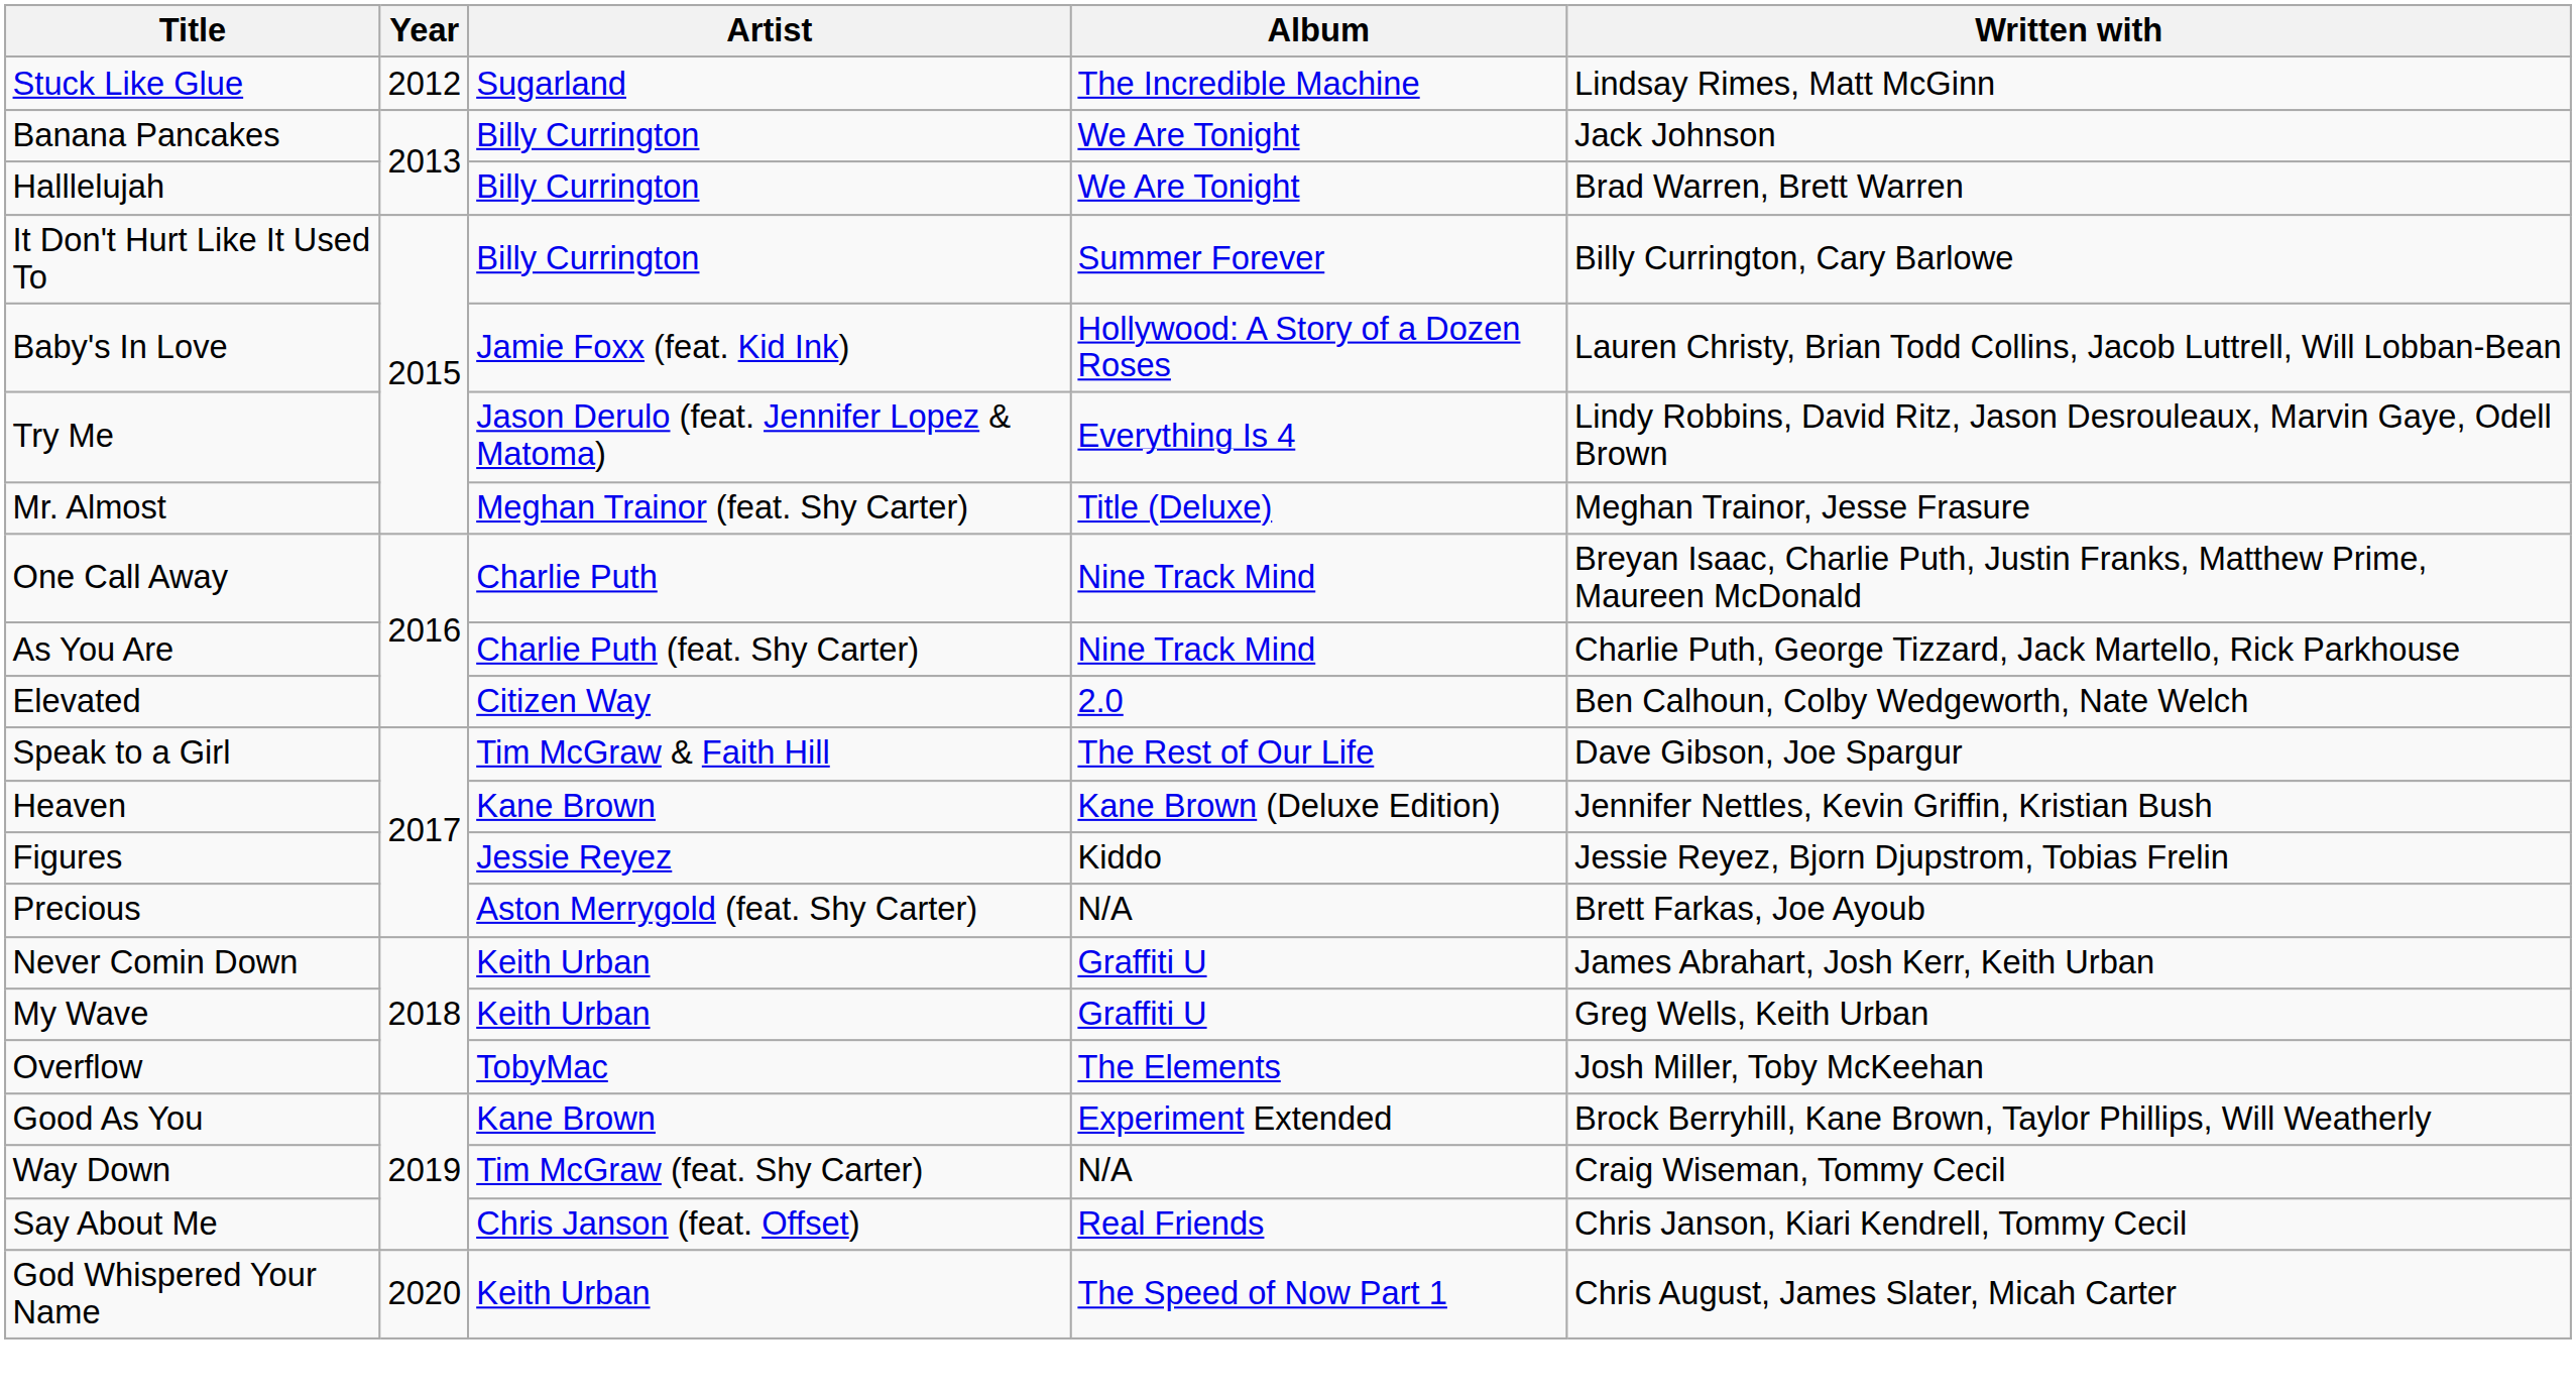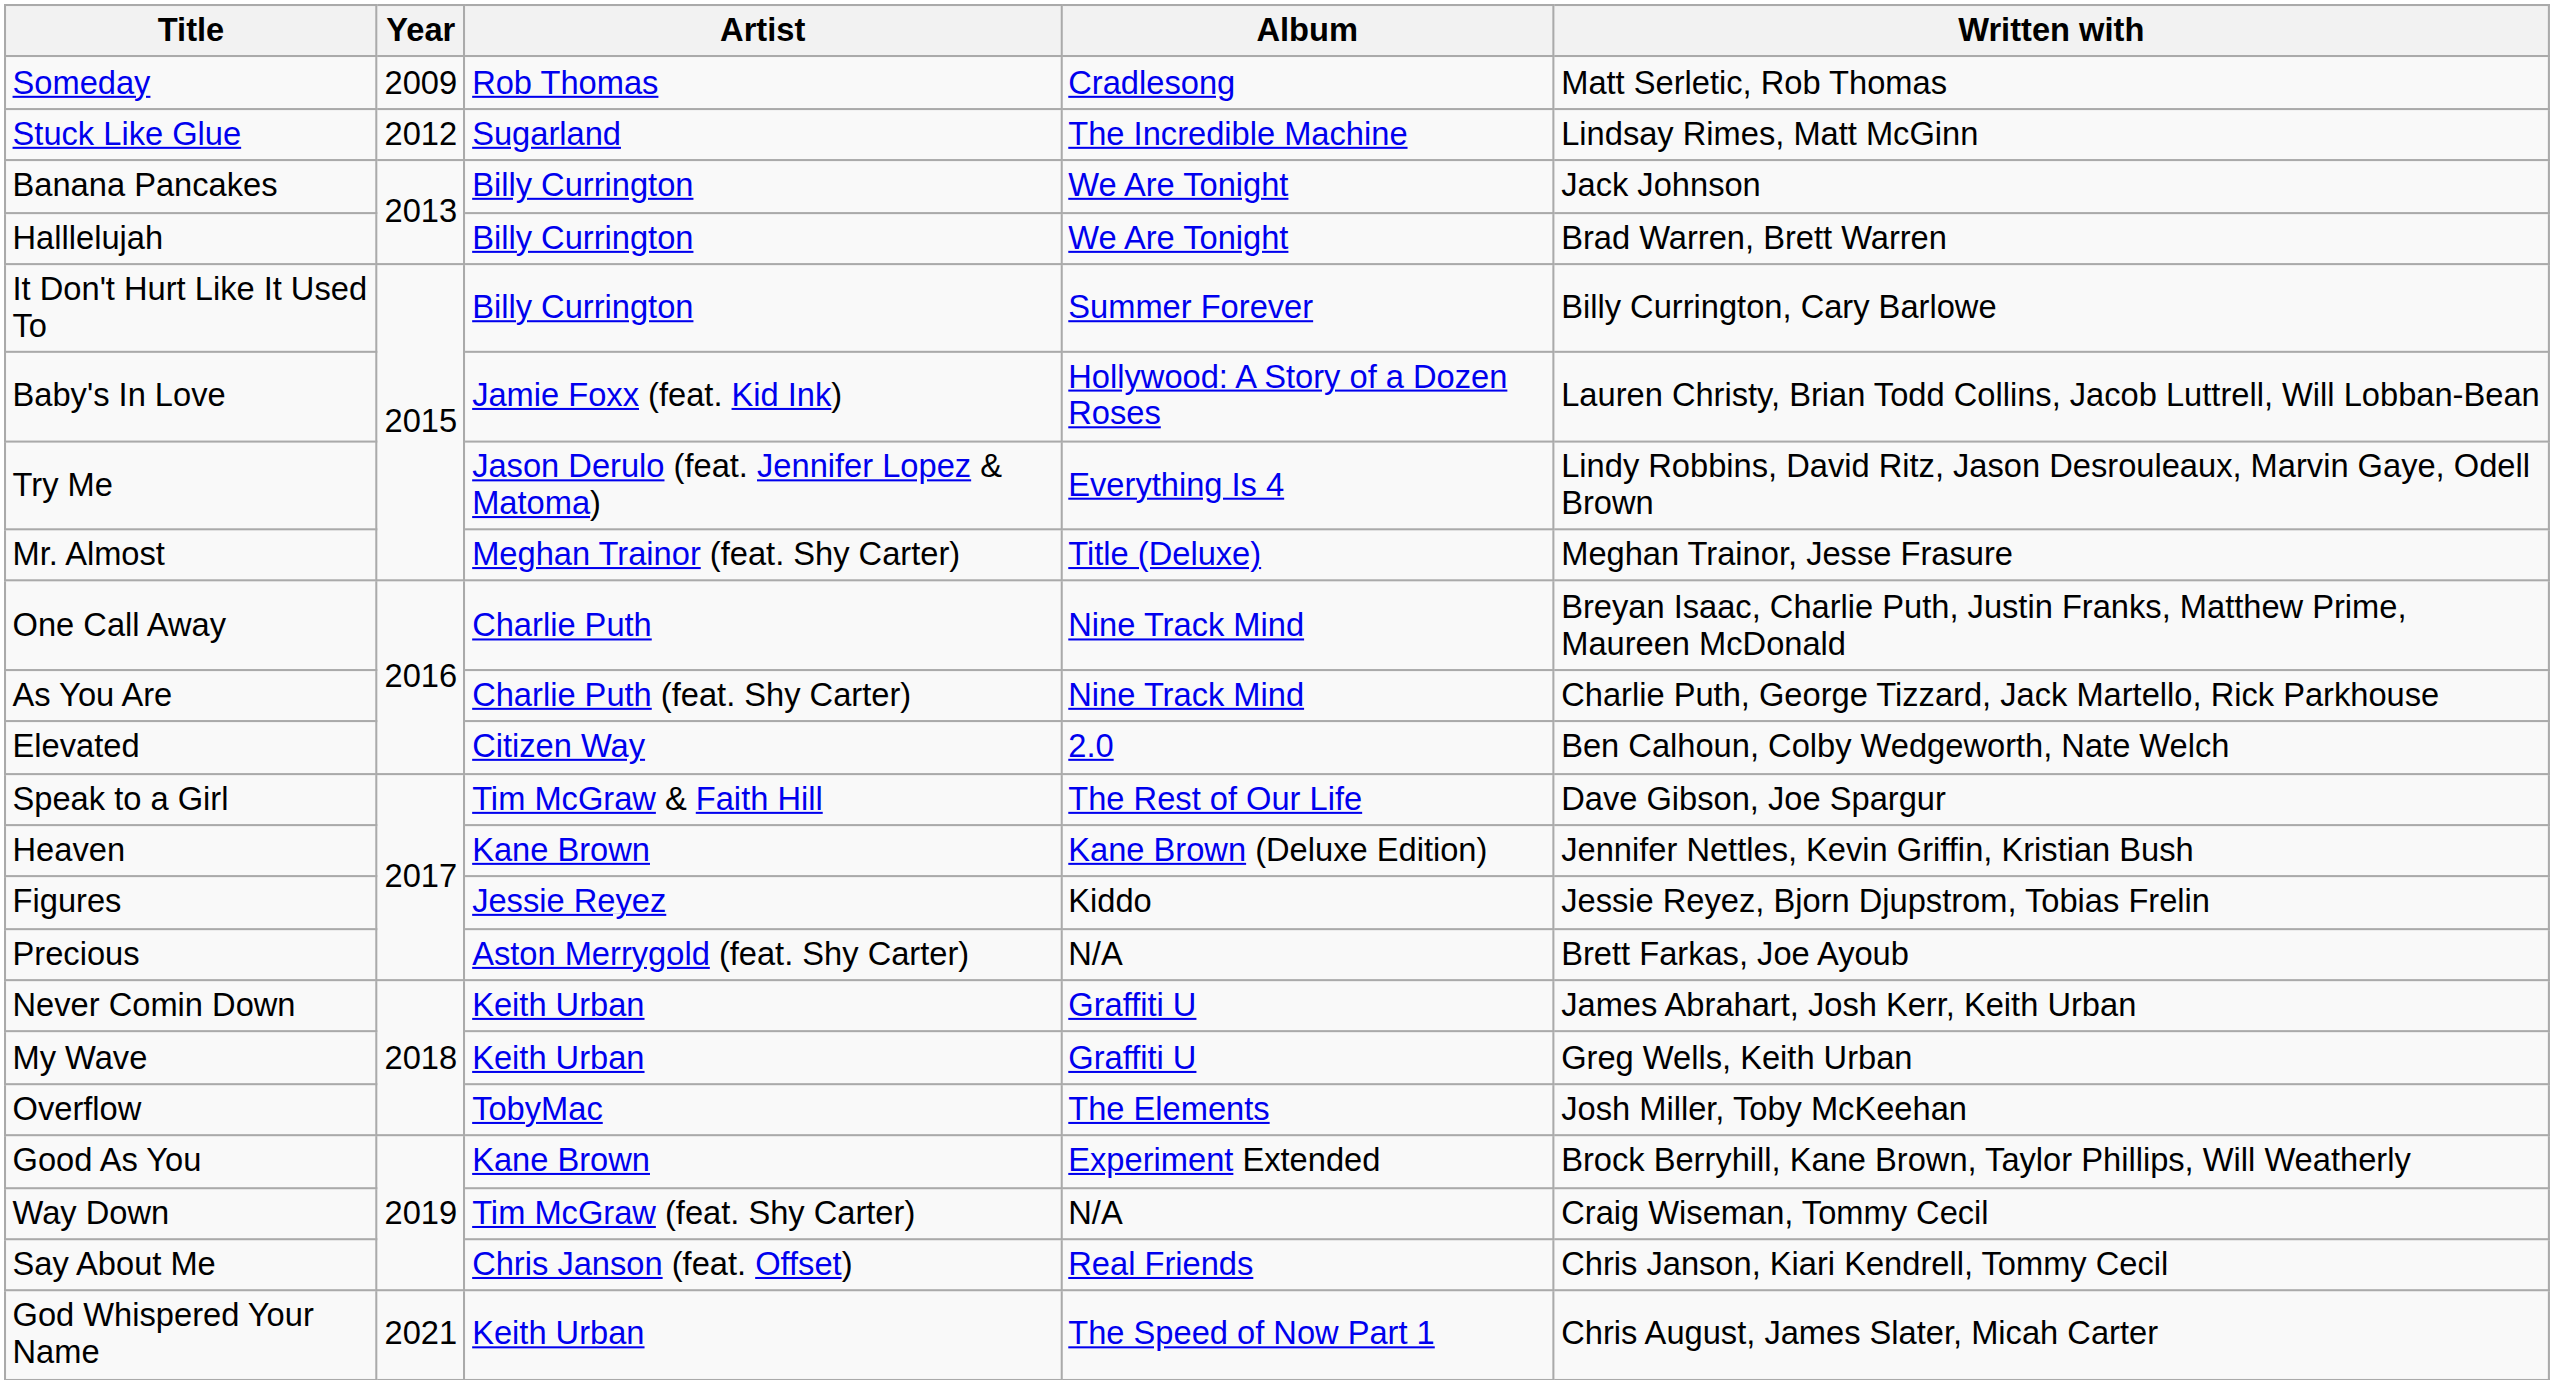+ row: Someday | 2009 | Rob Thomas | Cradlesong | Matt Serletic, Rob Thomas
God Whispered Your Name | Year: 2020 -> 2021
